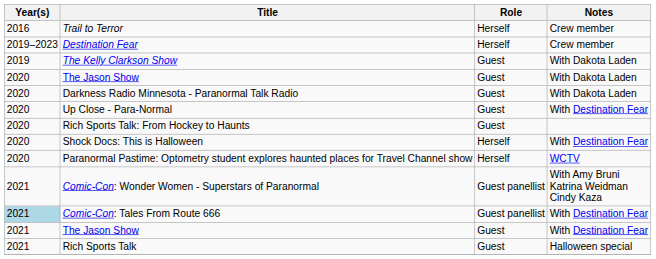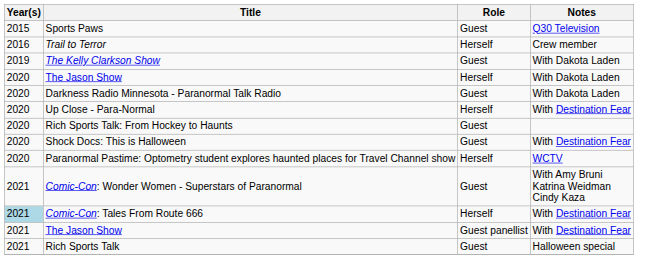+ row: 2015 | Sports Paws | Guest | Q30 Television
- row: 2019–2023 | Destination Fear | Herself | Crew member
The Jason Show / With Dakota Laden | Role: Guest -> Herself
Up Close - Para-Normal | Role: Guest -> Herself
Shock Docs: This is Halloween | Role: Herself -> Guest
Comic-Con: Wonder Women - Superstars of Paranormal | Role: Guest panellist -> Guest
Comic-Con: Tales From Route 666 | Role: Guest panellist -> Herself
The Jason Show / With Destination Fear | Role: Guest -> Guest panellist
